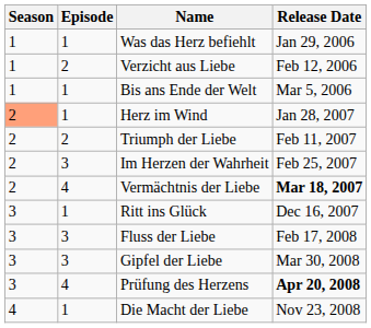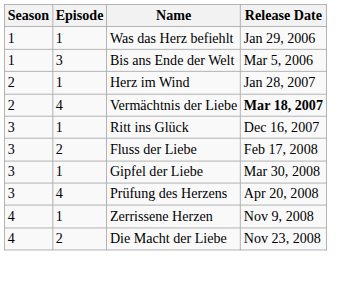- row: 1 | 2 | Verzicht aus Liebe | Feb 12, 2006
Bis ans Ende der Welt | Episode: 1 -> 3
Herz im Wind | Season: lightsalmon background -> no background
- row: 2 | 2 | Triumph der Liebe | Feb 11, 2007
- row: 2 | 3 | Im Herzen der Wahrheit | Feb 25, 2007
Fluss der Liebe | Episode: 3 -> 2
Gipfel der Liebe | Episode: 3 -> 1
Prüfung des Herzens | Release Date: bold -> normal
+ row: 4 | 1 | Zerrissene Herzen | Nov 9, 2008
Die Macht der Liebe | Episode: 1 -> 2
